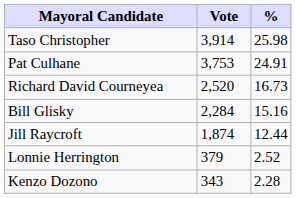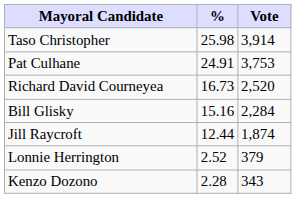columns swapped: Vote <-> %
